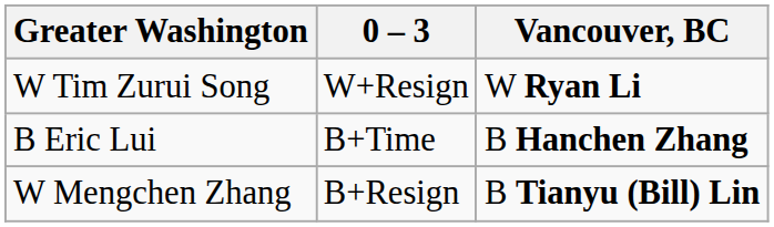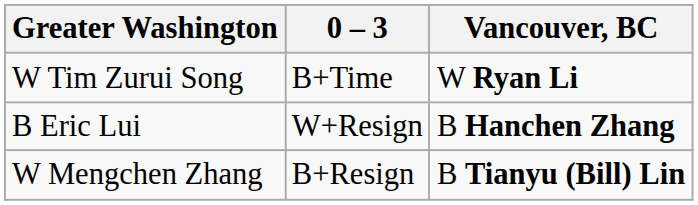W Tim Zurui Song | 0 – 3: W+Resign -> B+Time
B Eric Lui | 0 – 3: B+Time -> W+Resign
